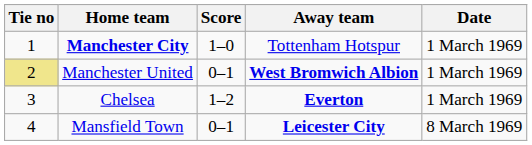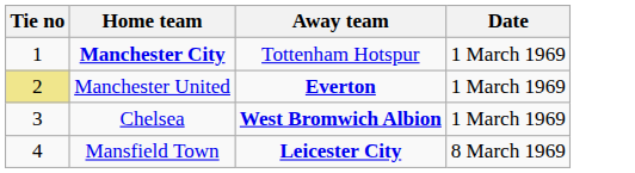- column: Score | 1–0 | 0–1 | 1–2 | 0–1
Manchester United | Away team: West Bromwich Albion -> Everton
Chelsea | Away team: Everton -> West Bromwich Albion
